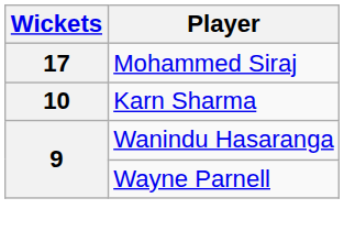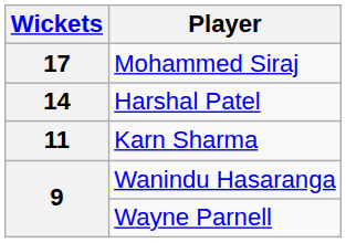+ row: 14 | Harshal Patel
Karn Sharma | Wickets: 10 -> 11
